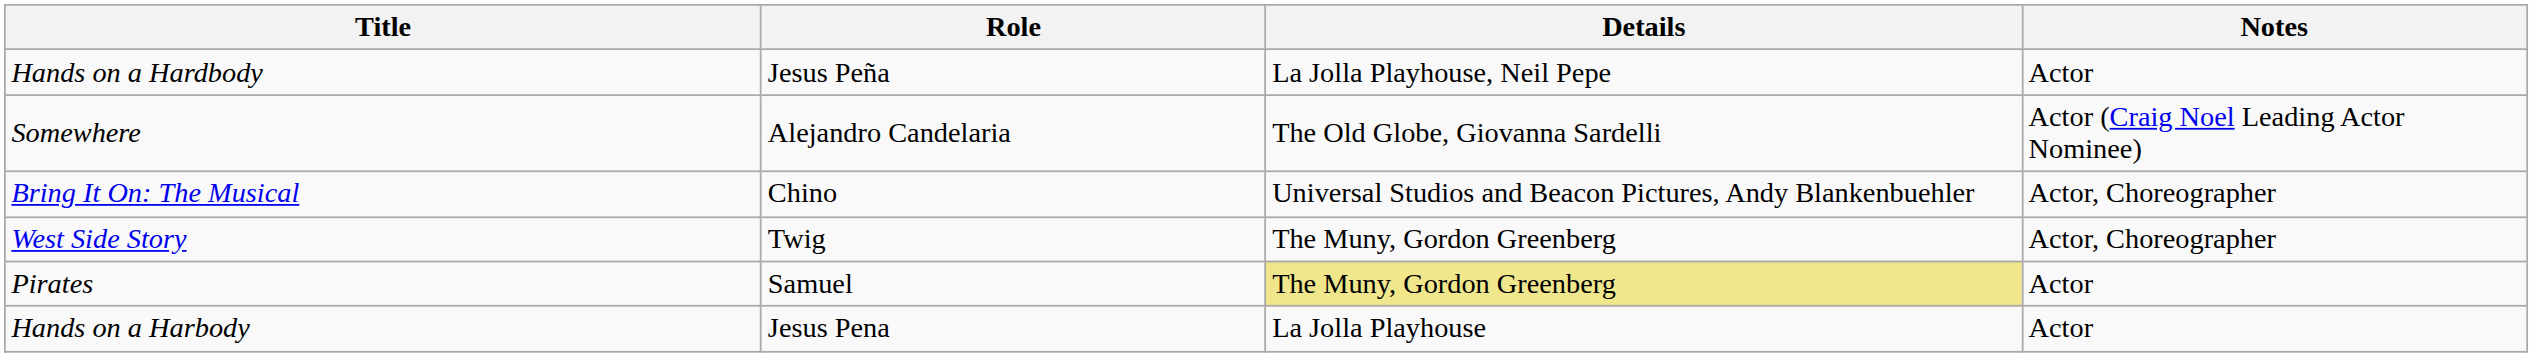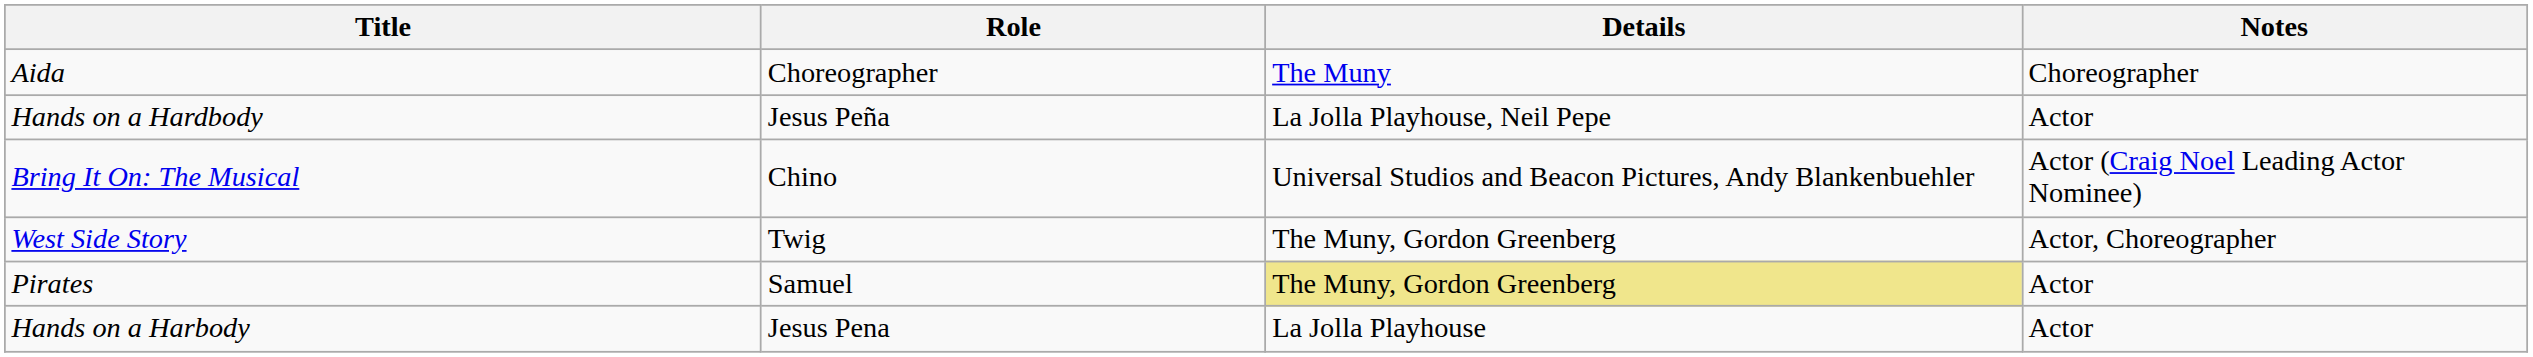+ row: Aida | Choreographer | The Muny | Choreographer
- row: Somewhere | Alejandro Candelaria | The Old Globe, Giovanna Sardelli | Actor (Craig Noel Leading Actor Nominee)
Bring It On: The Musical | Notes: Actor, Choreographer -> Actor (Craig Noel Leading Actor Nominee)
